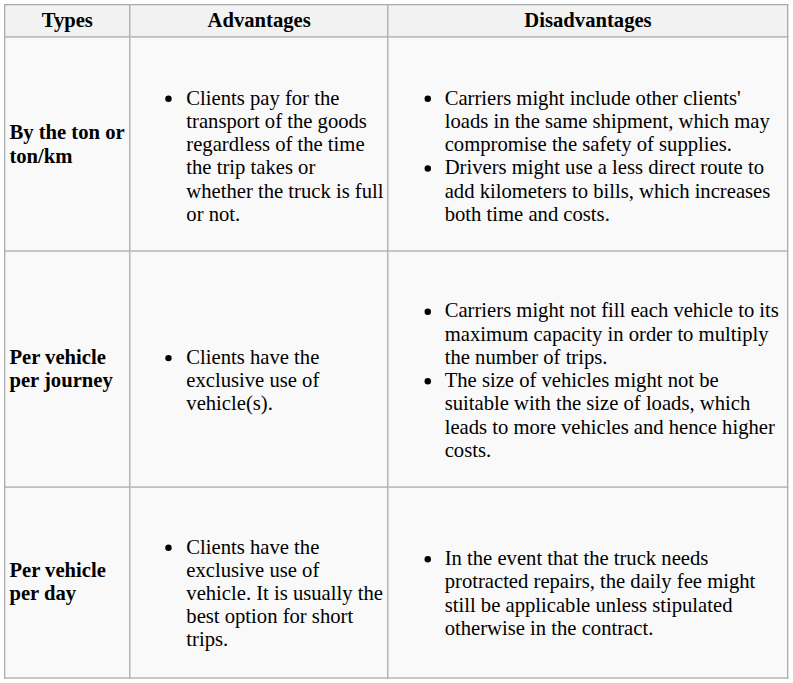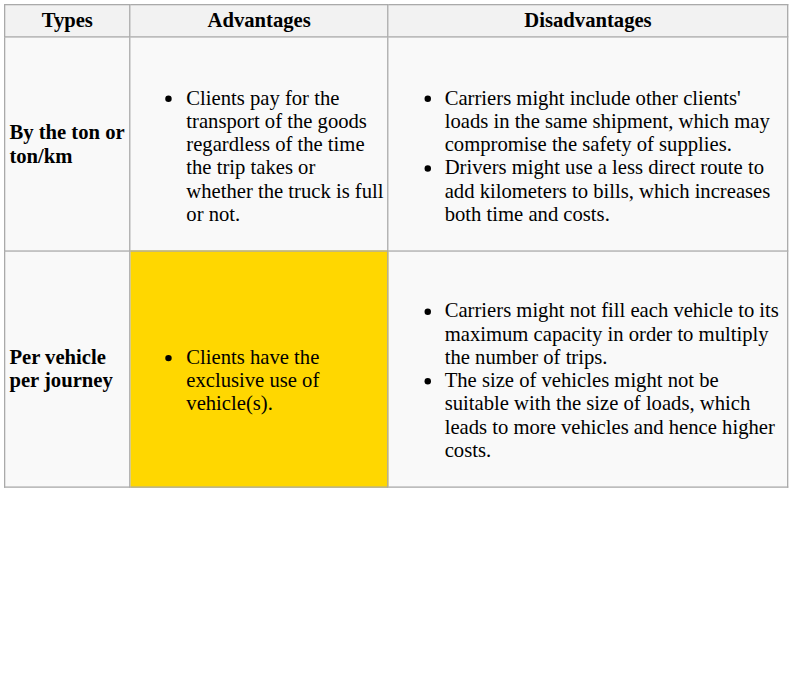Per vehicle per journey | Advantages: no background -> gold background
- row: Per vehicle per day | Clients have the exclusive use of vehicle. It is usually the best option for short trips. | In the event that the truck needs protracted repairs, the daily fee might still be applicable unless stipulated otherwise in the contract.
